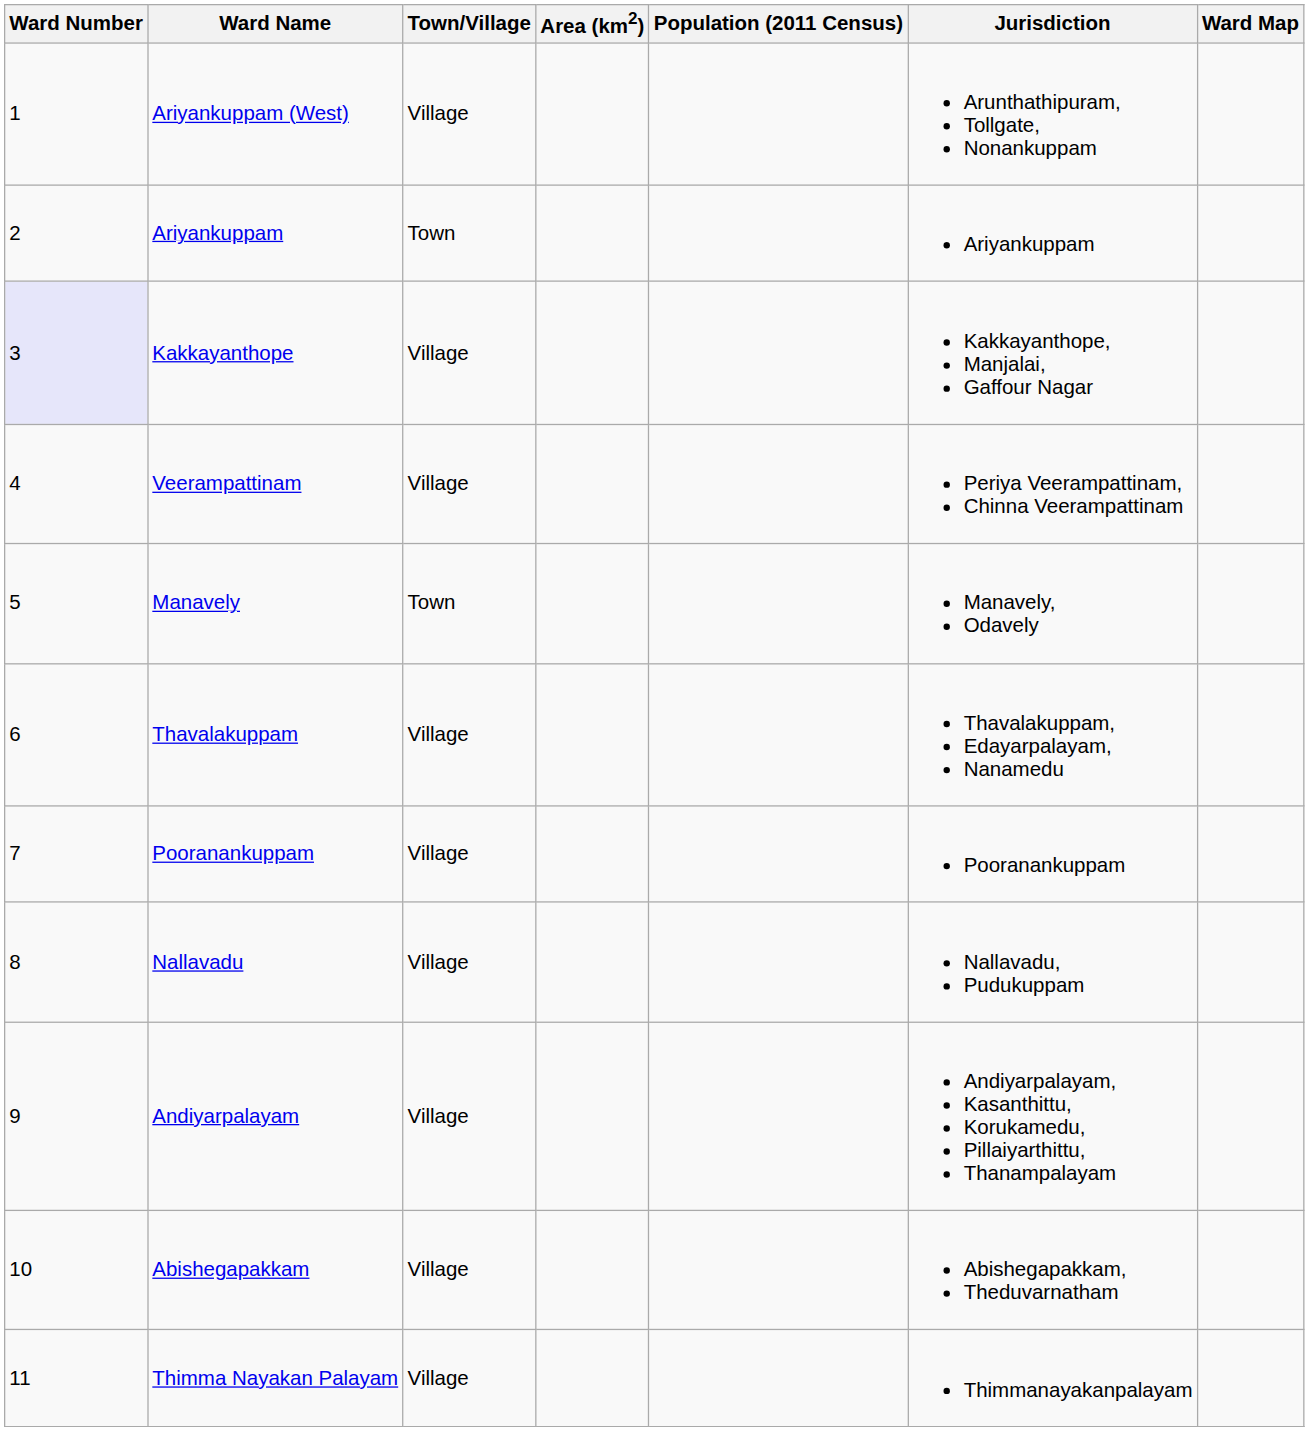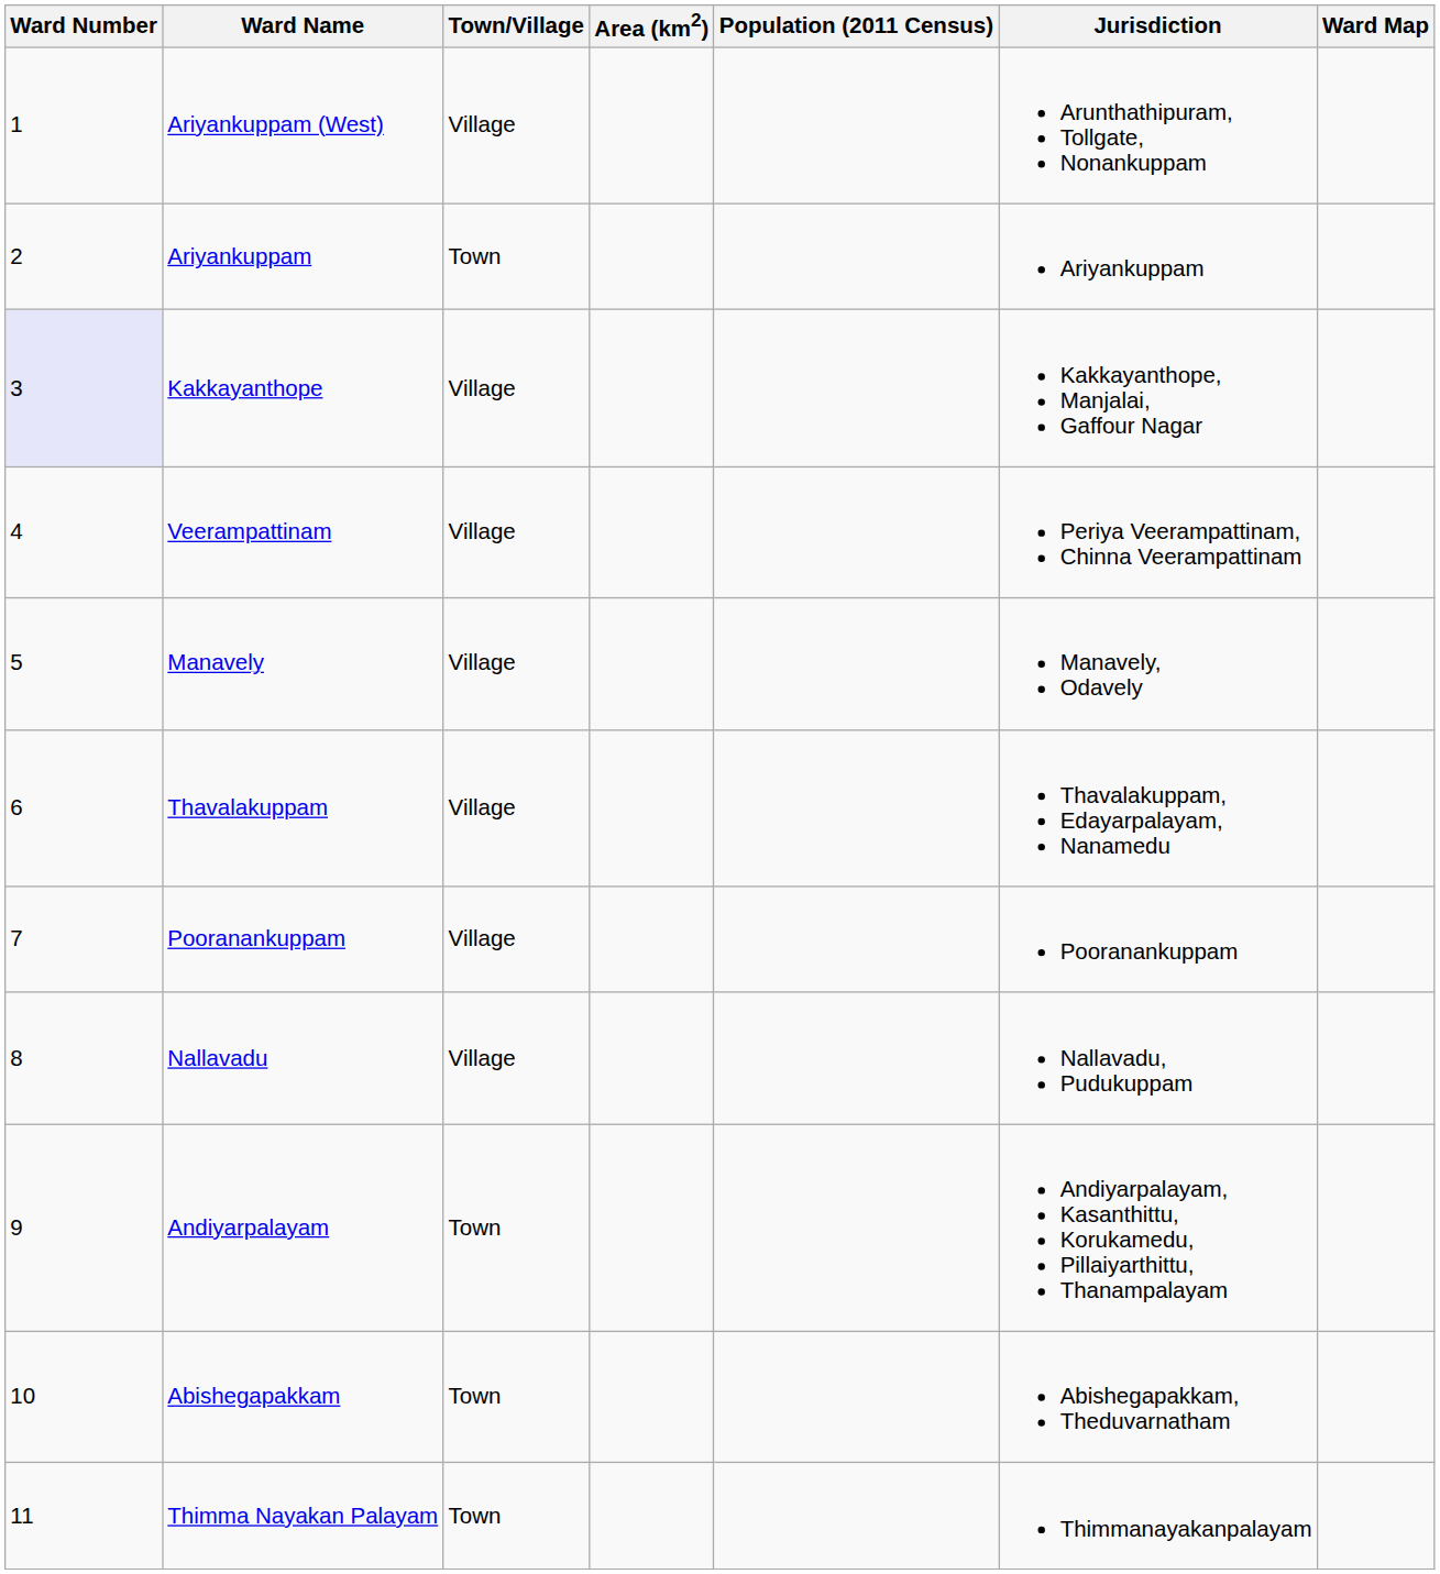Manavely | Town/Village: Town -> Village
Andiyarpalayam | Town/Village: Village -> Town
Abishegapakkam | Town/Village: Village -> Town
Thimma Nayakan Palayam | Town/Village: Village -> Town
